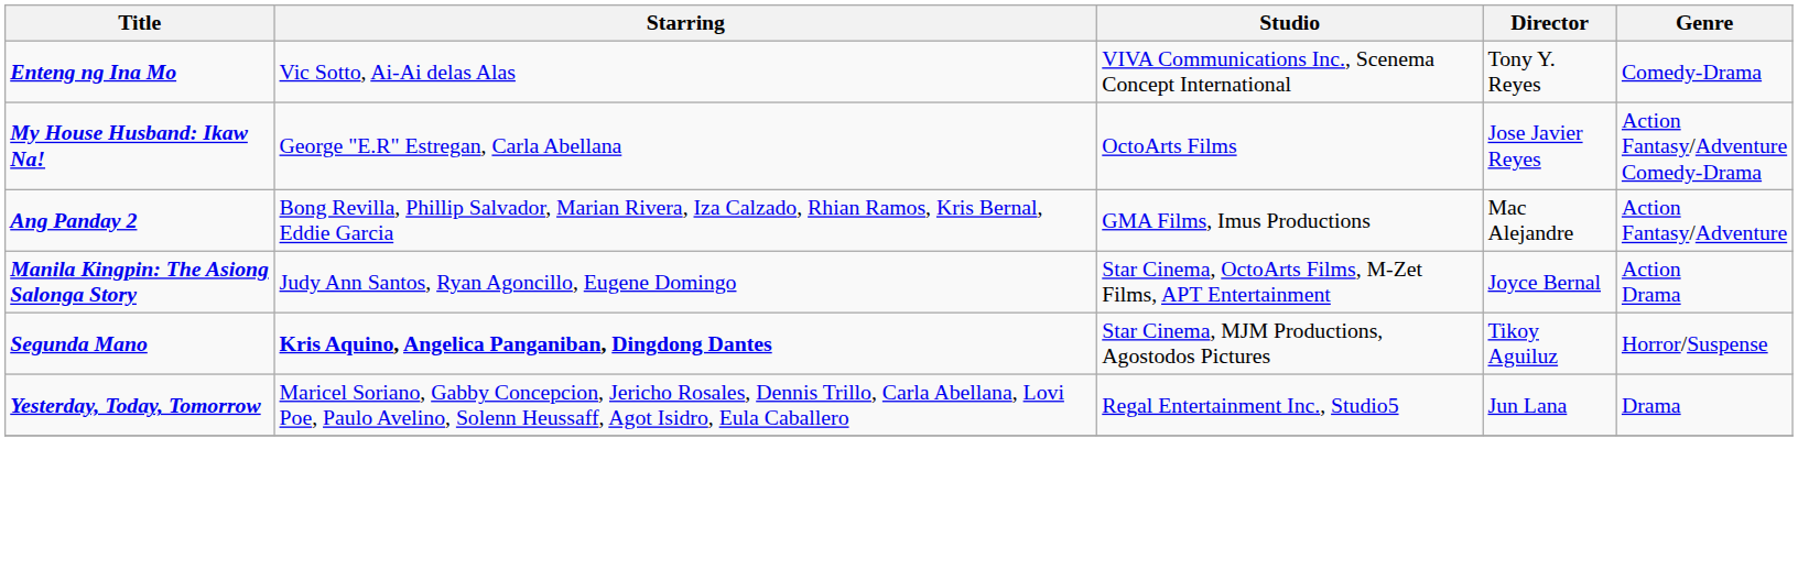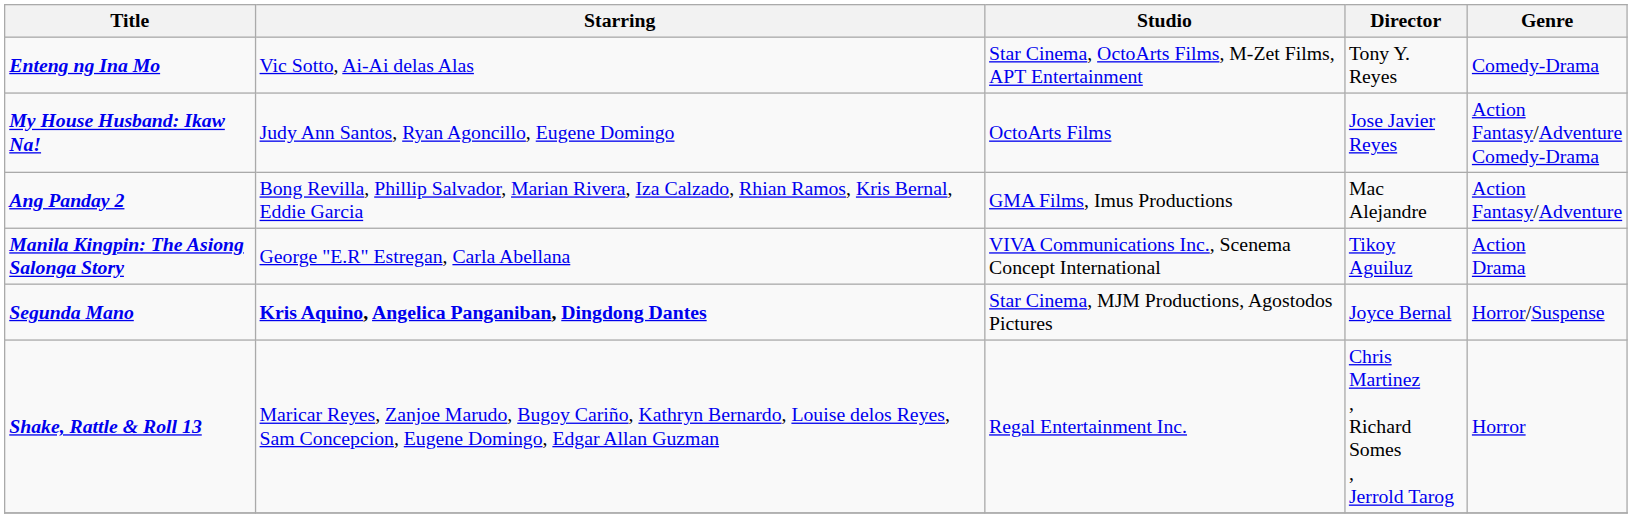Enteng ng Ina Mo | Studio: VIVA Communications Inc., Scenema Concept International -> Star Cinema, OctoArts Films, M-Zet Films, APT Entertainment
My House Husband: Ikaw Na! | Starring: George "E.R" Estregan, Carla Abellana -> Judy Ann Santos, Ryan Agoncillo, Eugene Domingo
Manila Kingpin: The Asiong Salonga Story | Starring: Judy Ann Santos, Ryan Agoncillo, Eugene Domingo -> George "E.R" Estregan, Carla Abellana
Manila Kingpin: The Asiong Salonga Story | Studio: Star Cinema, OctoArts Films, M-Zet Films, APT Entertainment -> VIVA Communications Inc., Scenema Concept International
Manila Kingpin: The Asiong Salonga Story | Director: Joyce Bernal -> Tikoy Aguiluz
Segunda Mano | Director: Tikoy Aguiluz -> Joyce Bernal
+ row: Shake, Rattle & Roll 13 | Maricar Reyes, Zanjoe Marudo, Bugoy Cariño, Kathryn Bernardo, Louise delos Reyes, Sam Concepcion, Eugene Domingo, Edgar Allan Guzman | Regal Entertainment Inc. | Chris Martinez , Richard Somes , Jerrold Tarog | Horror
- row: Yesterday, Today, Tomorrow | Maricel Soriano, Gabby Concepcion, Jericho Rosales, Dennis Trillo, Carla Abellana, Lovi Poe, Paulo Avelino, Solenn Heussaff, Agot Isidro, Eula Caballero | Regal Entertainment Inc., Studio5 | Jun Lana | Drama
